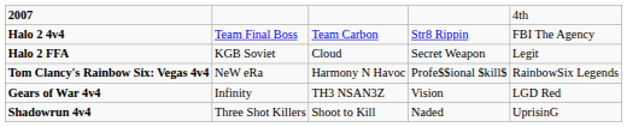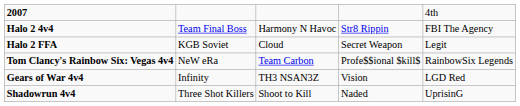Halo 2 4v4 | column 3: Team Carbon -> Harmony N Havoc
Tom Clancy's Rainbow Six: Vegas 4v4 | column 3: Harmony N Havoc -> Team Carbon
